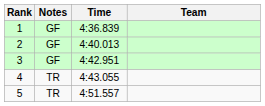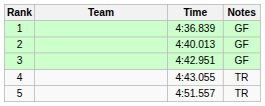columns swapped: Team <-> Notes
